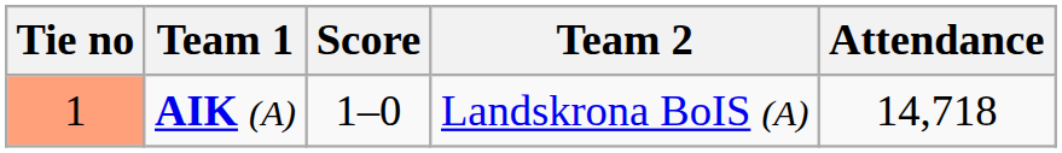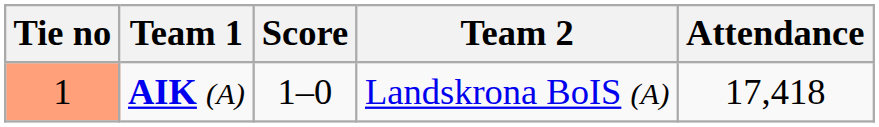AIK (A) | Attendance: 14,718 -> 17,418
